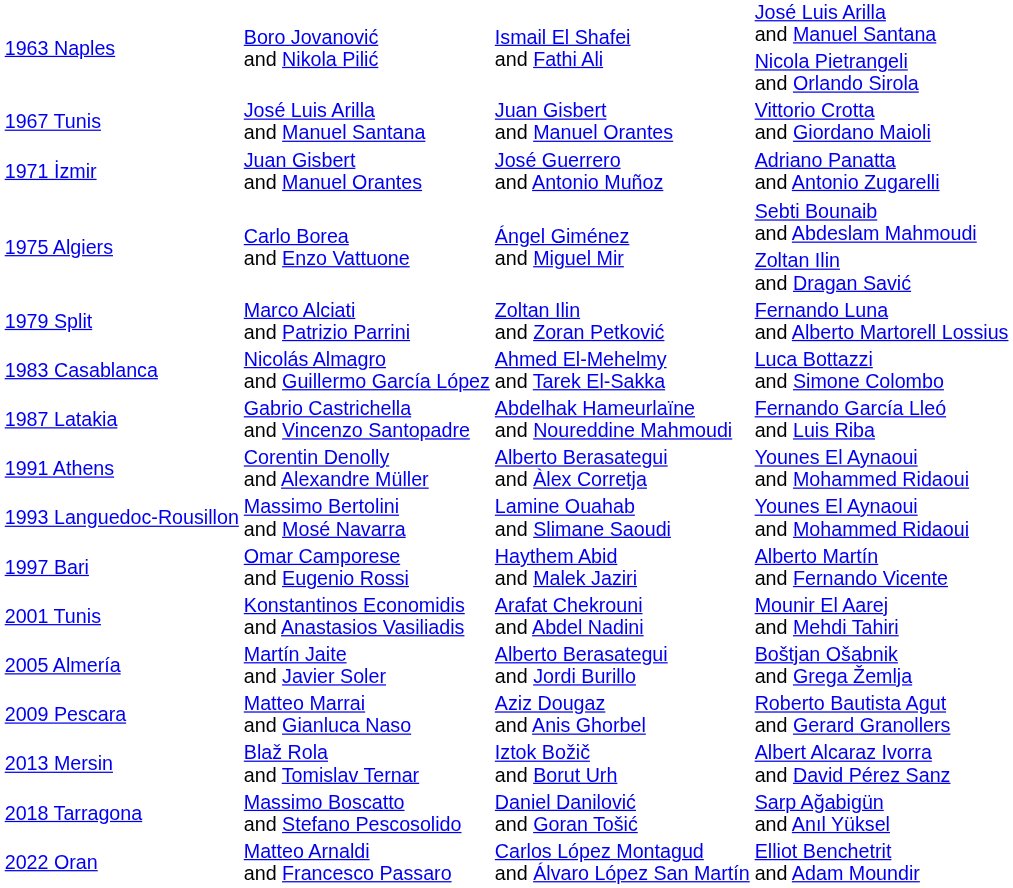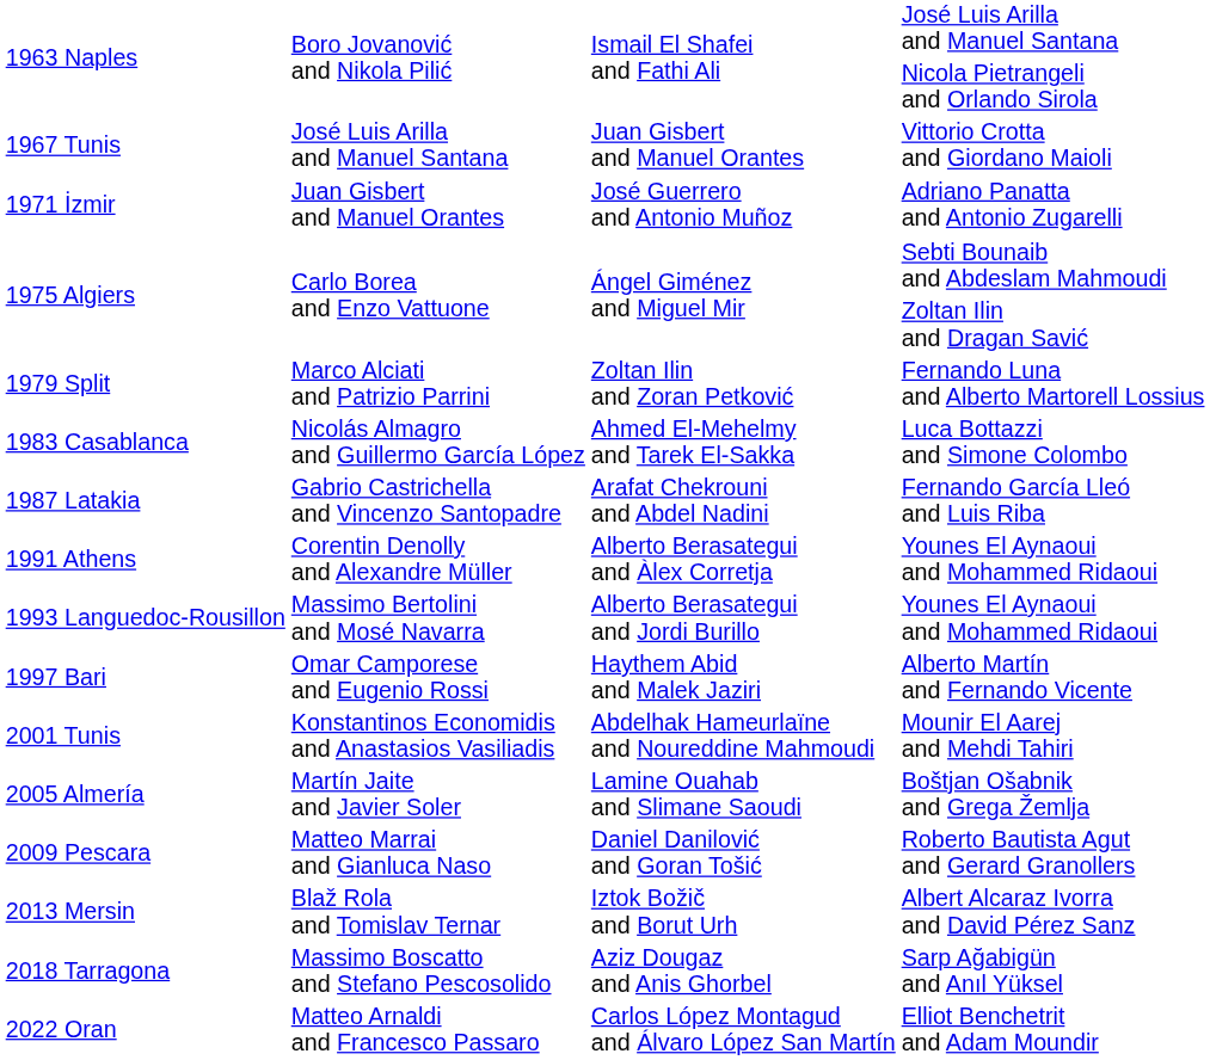1987 Latakia | column 3: Abdelhak Hameurlaïne and Noureddine Mahmoudi -> Arafat Chekrouni and Abdel Nadini
1993 Languedoc-Rousillon | column 3: Lamine Ouahab and Slimane Saoudi -> Alberto Berasategui and Jordi Burillo
2001 Tunis | column 3: Arafat Chekrouni and Abdel Nadini -> Abdelhak Hameurlaïne and Noureddine Mahmoudi
2005 Almería | column 3: Alberto Berasategui and Jordi Burillo -> Lamine Ouahab and Slimane Saoudi
2009 Pescara | column 3: Aziz Dougaz and Anis Ghorbel -> Daniel Danilović and Goran Tošić
2018 Tarragona | column 3: Daniel Danilović and Goran Tošić -> Aziz Dougaz and Anis Ghorbel
